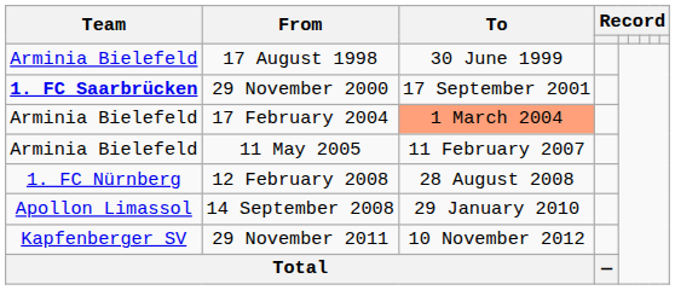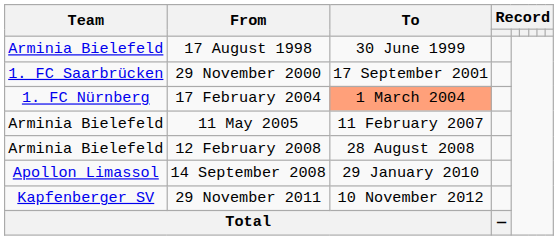29 November 2000 | Team: bold -> normal
17 February 2004 | Team: Arminia Bielefeld -> 1. FC Nürnberg
12 February 2008 | Team: 1. FC Nürnberg -> Arminia Bielefeld
